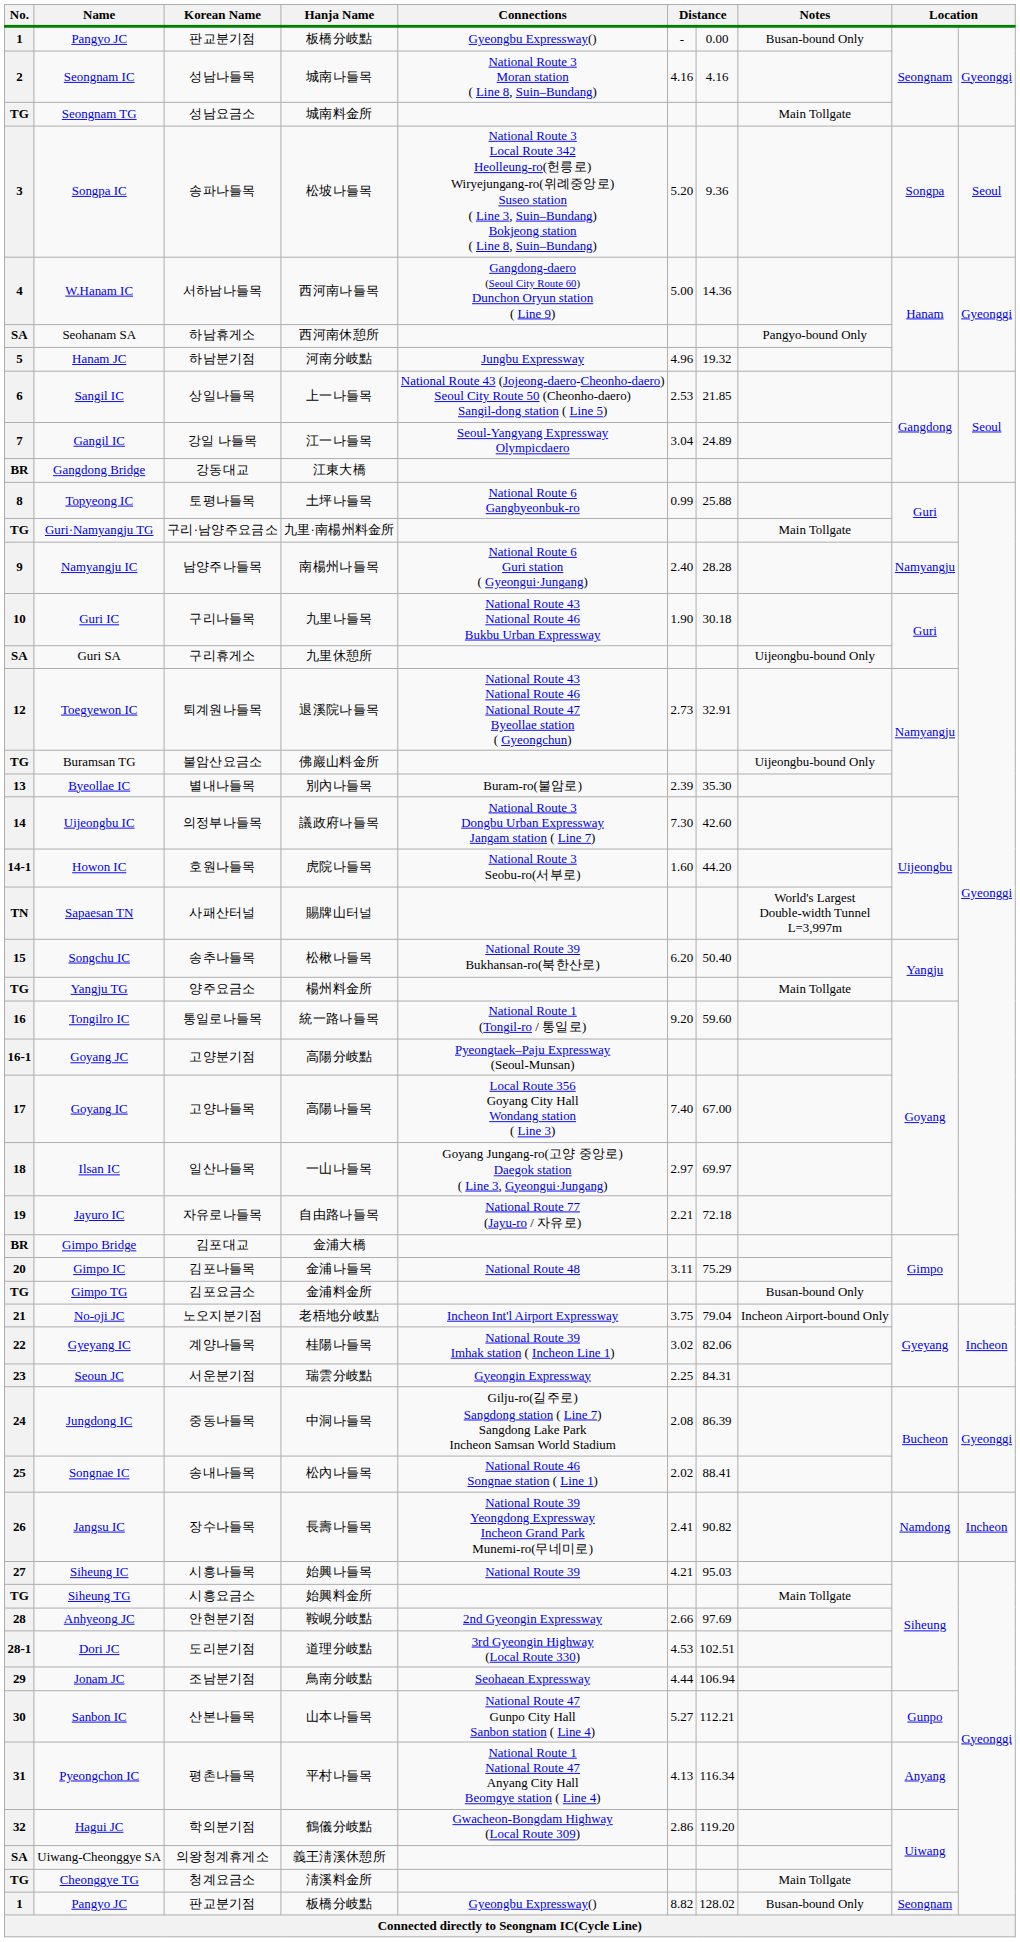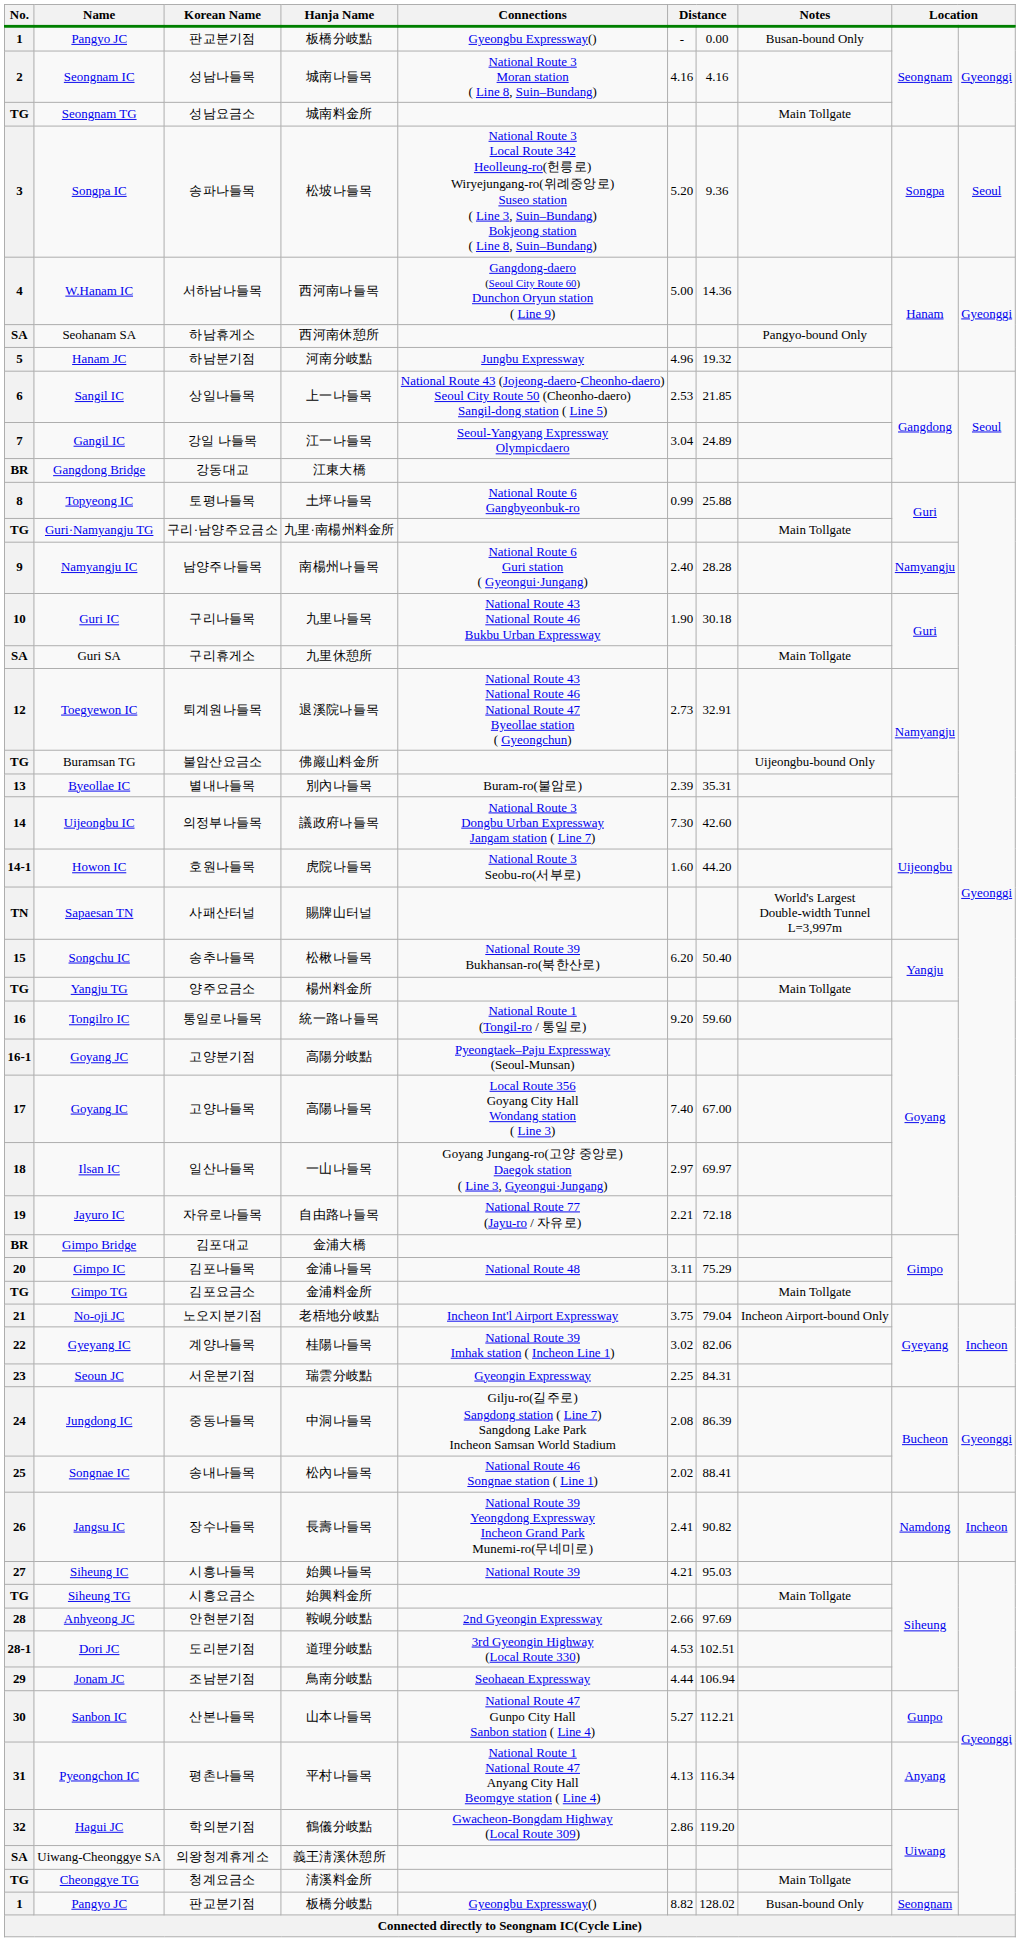Guri SA | Notes: Uijeongbu-bound Only -> Main Tollgate
Byeollae IC | column 7: 35.30 -> 35.31
Gimpo TG | Notes: Busan-bound Only -> Main Tollgate
